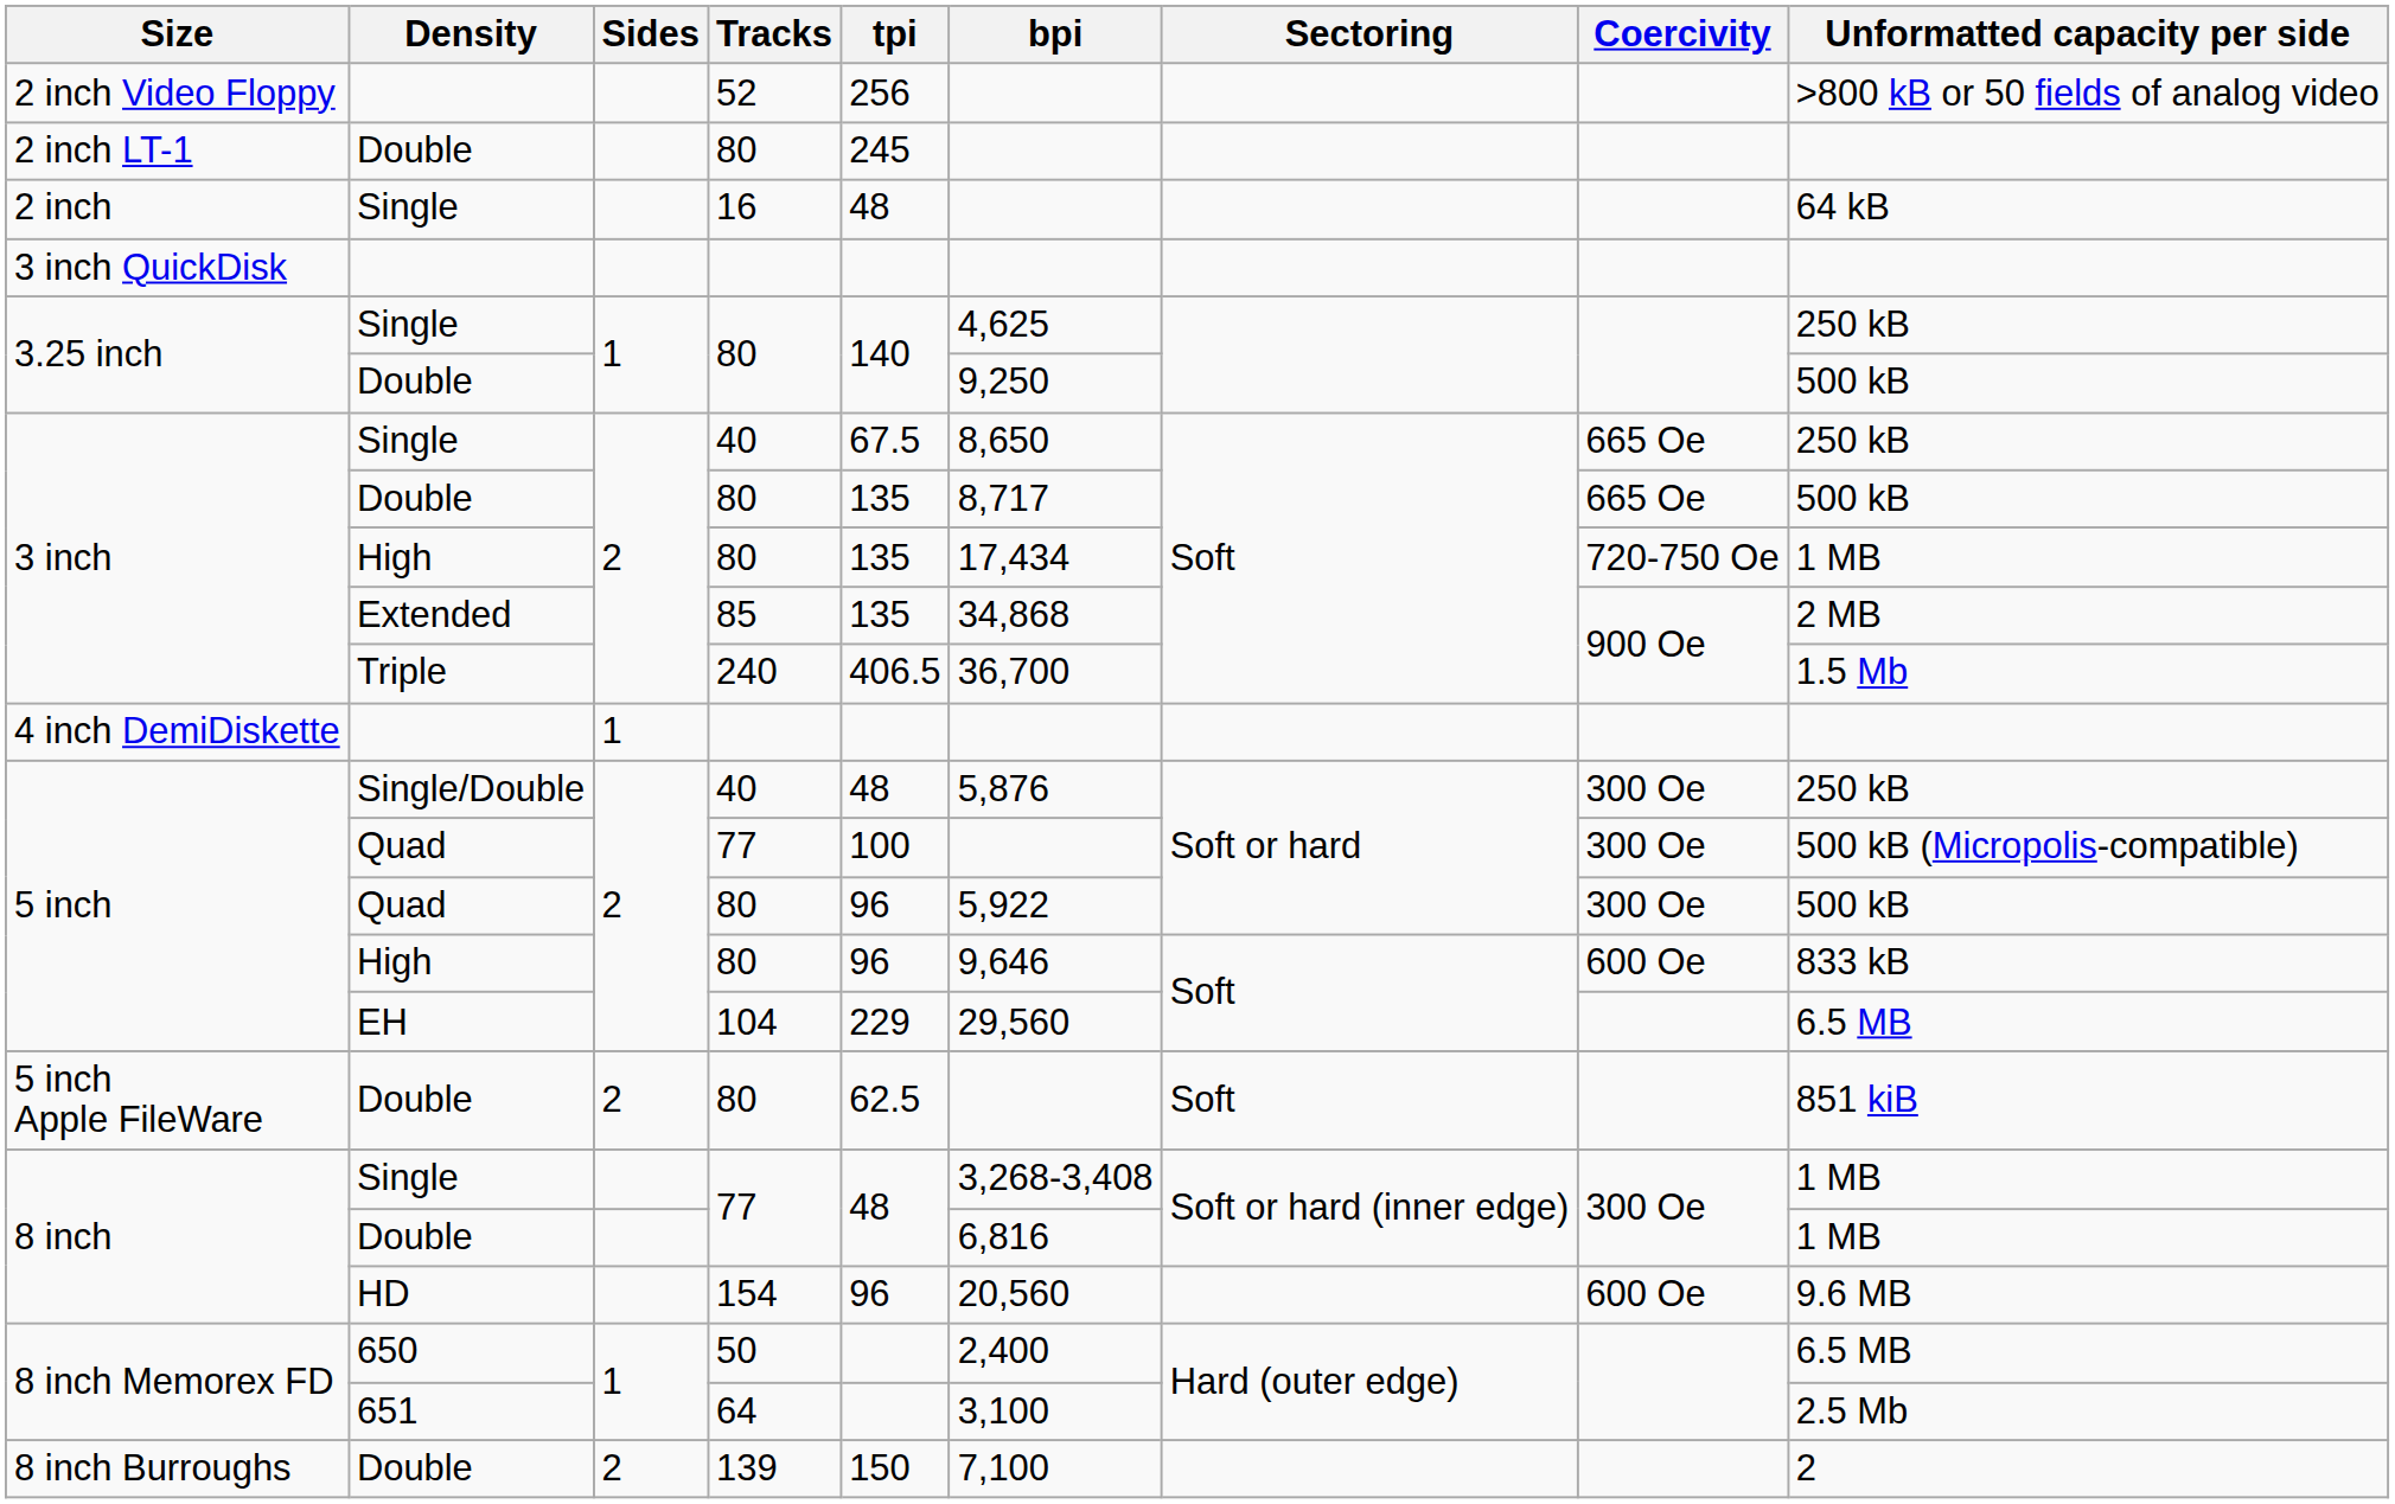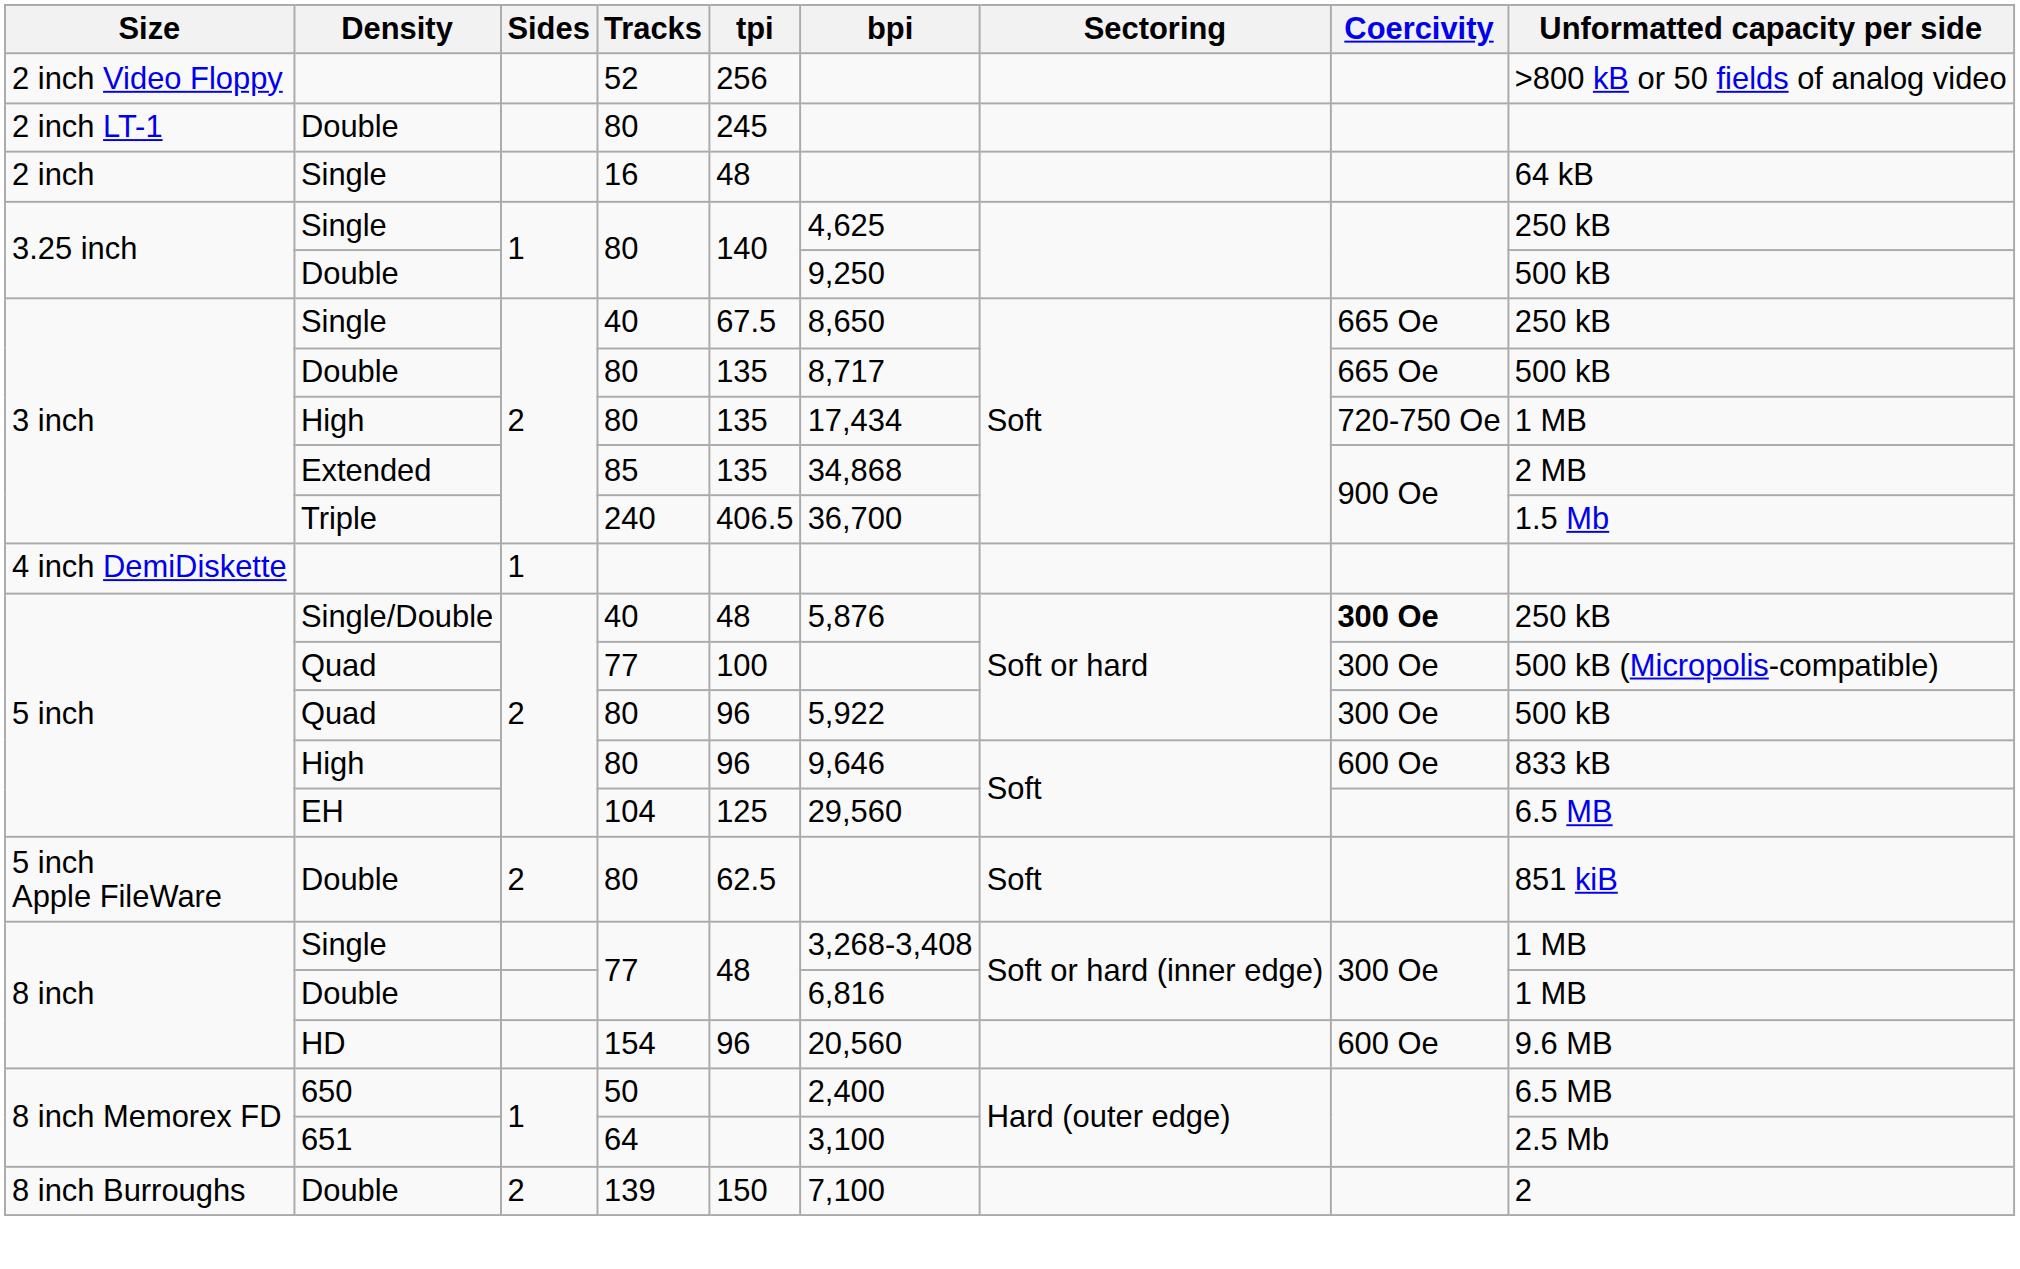- row: 3 inch QuickDisk
5 inch / Single/Double | Coercivity: normal -> bold
5 inch / EH | tpi: 229 -> 125
